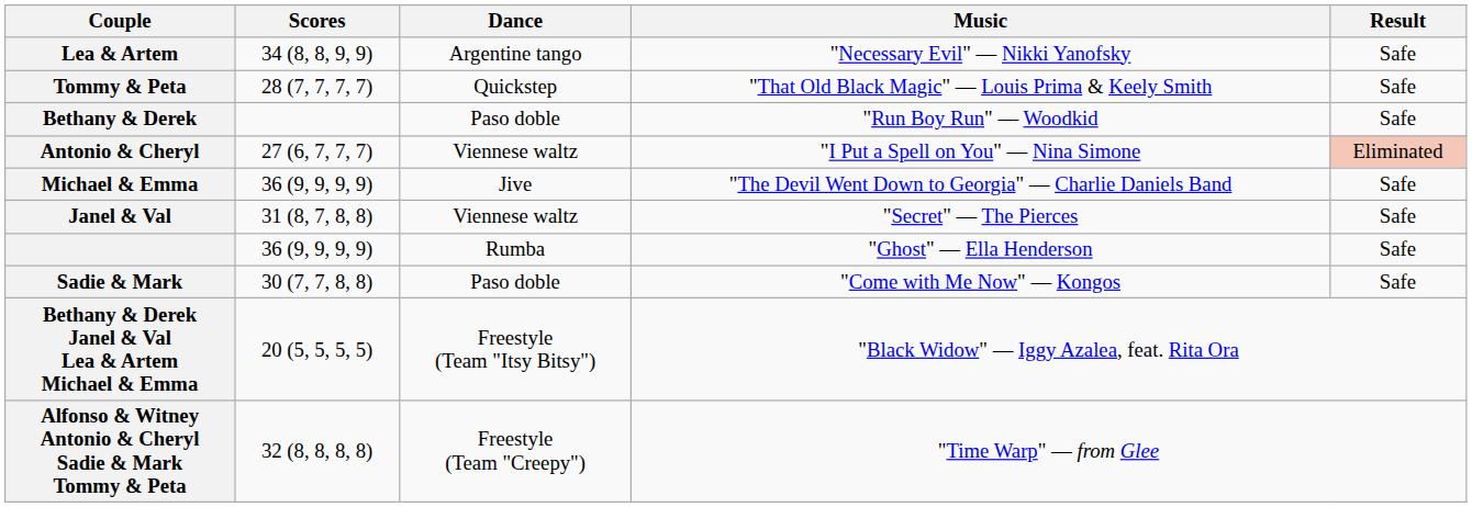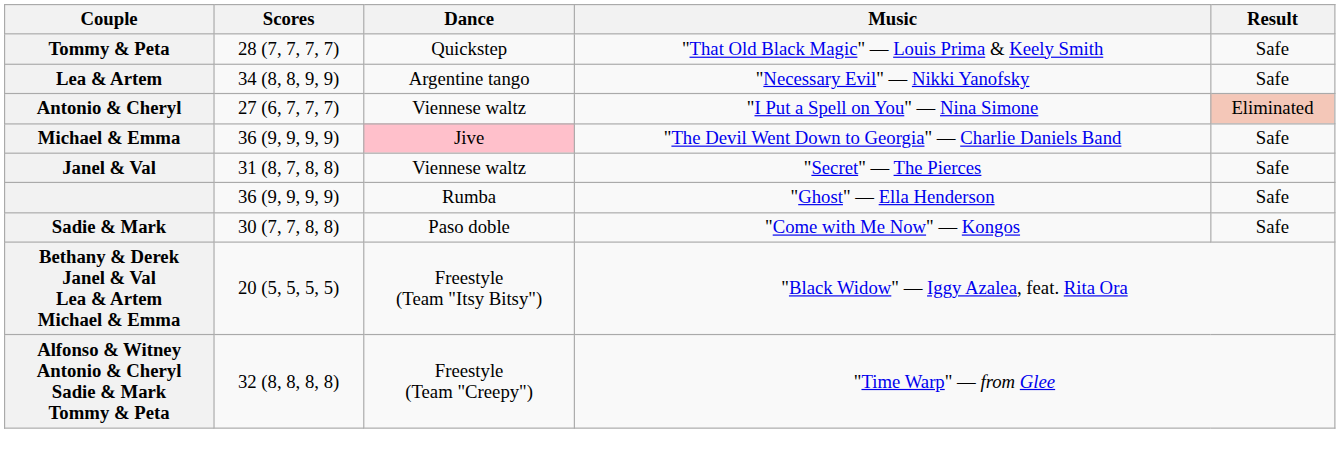rows swapped: Tommy & Peta <-> Lea & Artem
- row: Bethany & Derek | Paso doble | "Run Boy Run" — Woodkid | Safe
Michael & Emma | Dance: no background -> pink background
